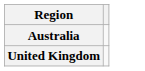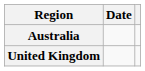+ column: Date
